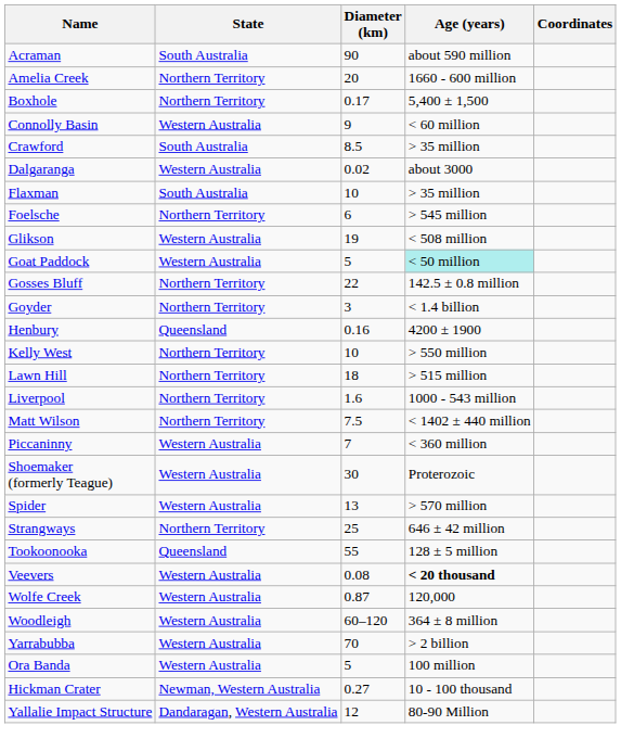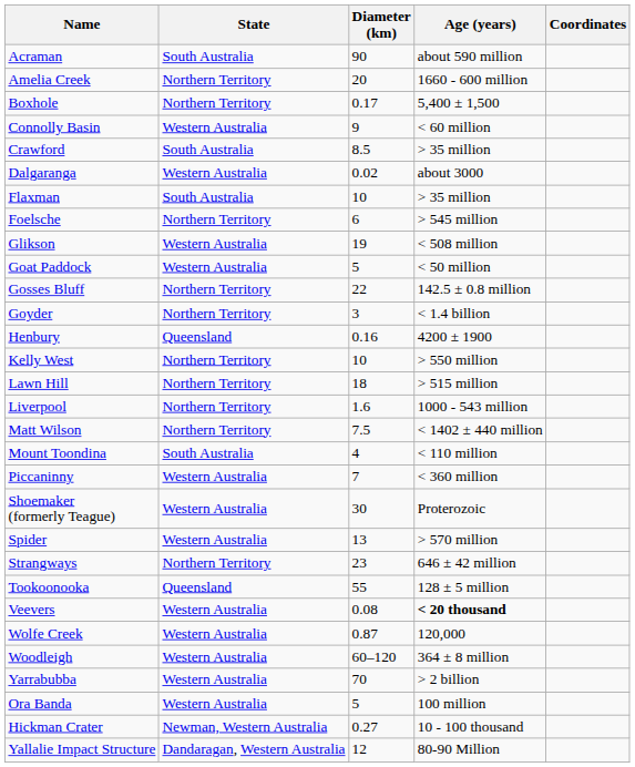Goat Paddock | Age (years): paleturquoise background -> no background
+ row: Mount Toondina | South Australia | 4 | < 110 million
Strangways | Diameter (km): 25 -> 23
